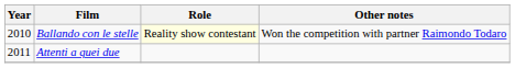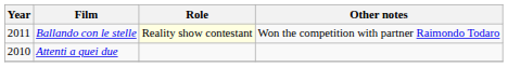Ballando con le stelle | Year: 2010 -> 2011
Attenti a quei due | Year: 2011 -> 2010
